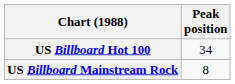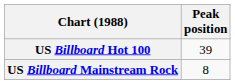US Billboard Hot 100 | Peak position: 34 -> 39
